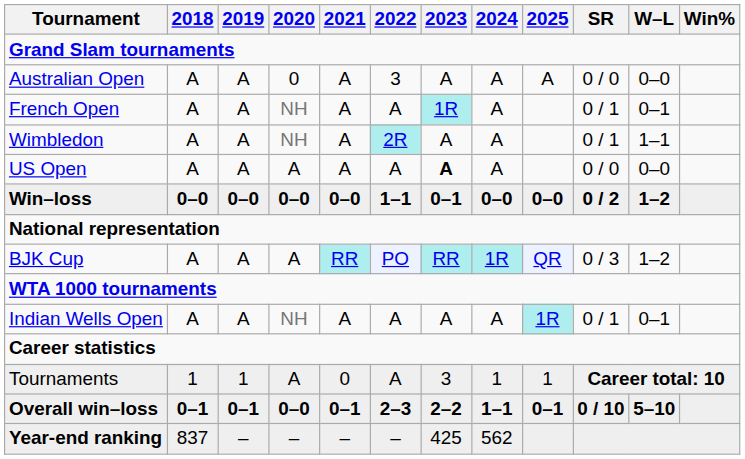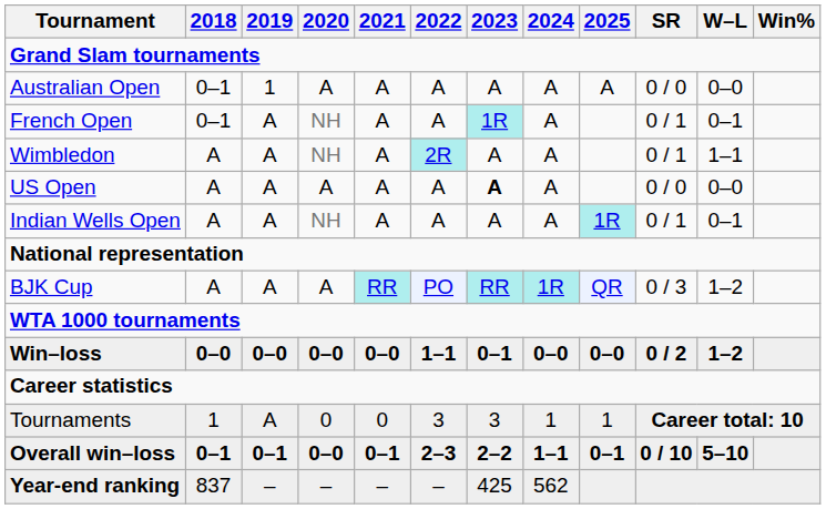Australian Open | 2018: A -> 0–1
Australian Open | 2019: A -> 1
Australian Open | 2020: 0 -> A
Australian Open | 2022: 3 -> A
French Open | 2018: A -> 0–1
rows swapped: Win–loss <-> Indian Wells Open
Tournaments | 2019: 1 -> A
Tournaments | 2020: A -> 0
Tournaments | 2022: A -> 3
